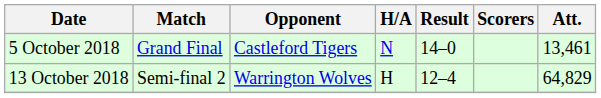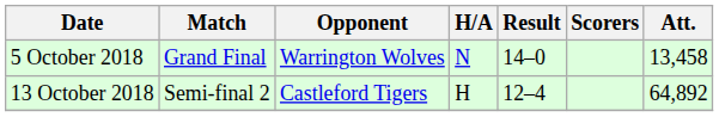5 October 2018 | Opponent: Castleford Tigers -> Warrington Wolves
5 October 2018 | Att.: 13,461 -> 13,458
13 October 2018 | Opponent: Warrington Wolves -> Castleford Tigers
13 October 2018 | Att.: 64,829 -> 64,892
